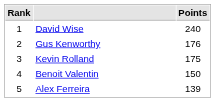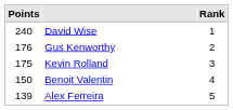columns swapped: Rank <-> Points
